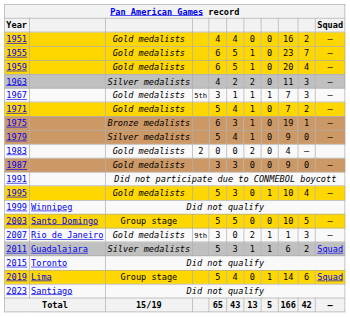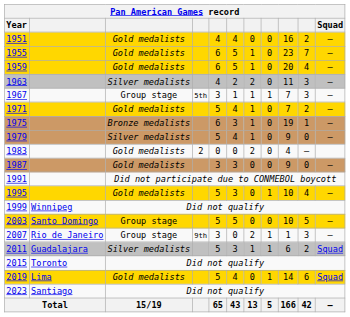1967 | column 3: Gold medalists -> Group stage
2007 | column 3: Gold medalists -> Group stage
2019 | column 3: Group stage -> Gold medalists
